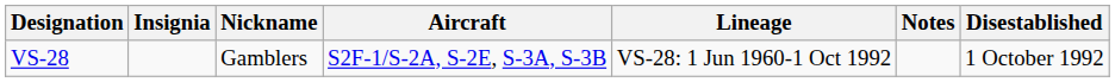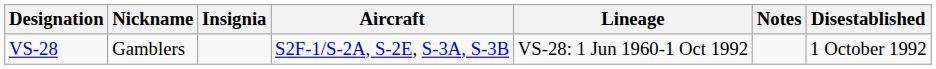columns swapped: Insignia <-> Nickname
